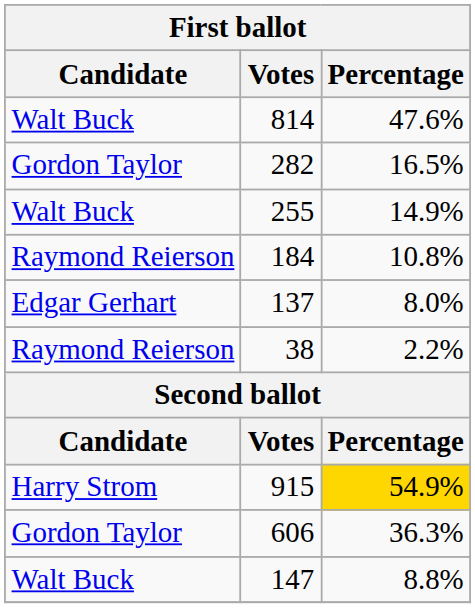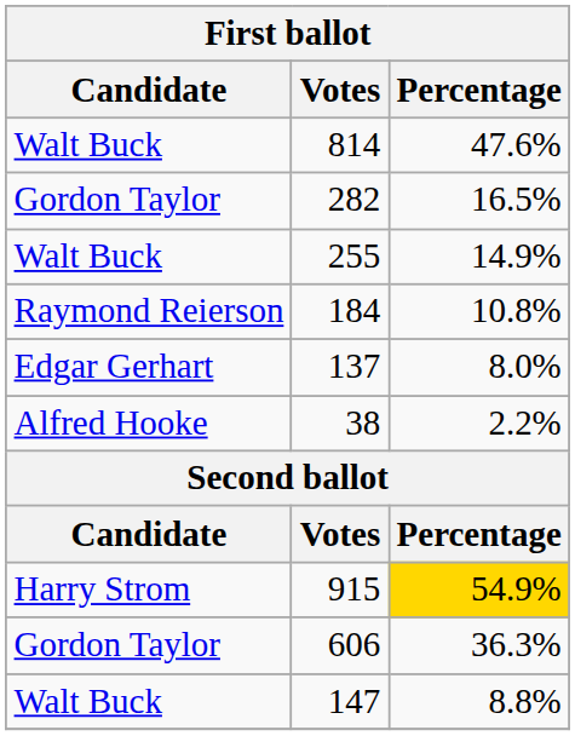38 | Candidate: Raymond Reierson -> Alfred Hooke
